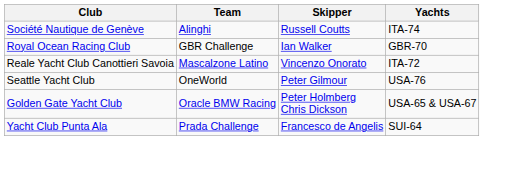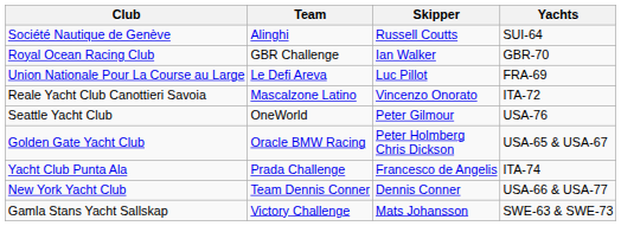Société Nautique de Genève | Yachts: ITA-74 -> SUI-64
+ row: Union Nationale Pour La Course au Large | Le Defi Areva | Luc Pillot | FRA-69
Yacht Club Punta Ala | Yachts: SUI-64 -> ITA-74
+ row: New York Yacht Club | Team Dennis Conner | Dennis Conner | USA-66 & USA-77
+ row: Gamla Stans Yacht Sallskap | Victory Challenge | Mats Johansson | SWE-63 & SWE-73
